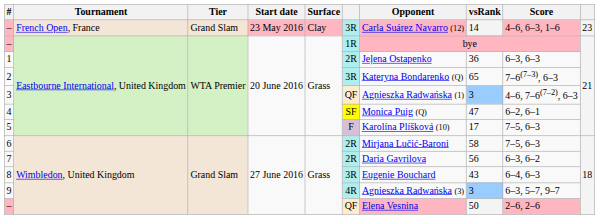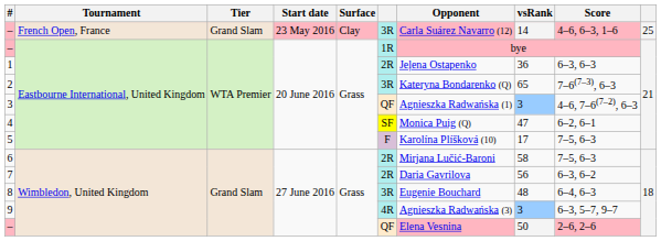– / French Open, France | column 10: 23 -> 25
8 | vsRank: 43 -> 48
